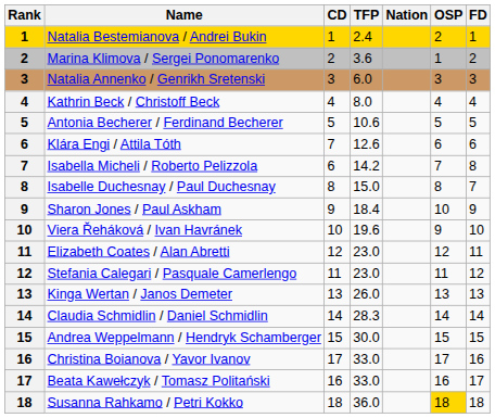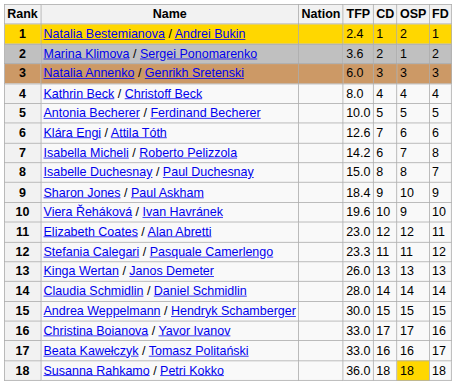columns swapped: Nation <-> CD
Antonia Becherer / Ferdinand Becherer | TFP: 10.6 -> 10.0
Stefania Calegari / Pasquale Camerlengo | TFP: 23.0 -> 23.3
Claudia Schmidlin / Daniel Schmidlin | TFP: 28.3 -> 28.0
